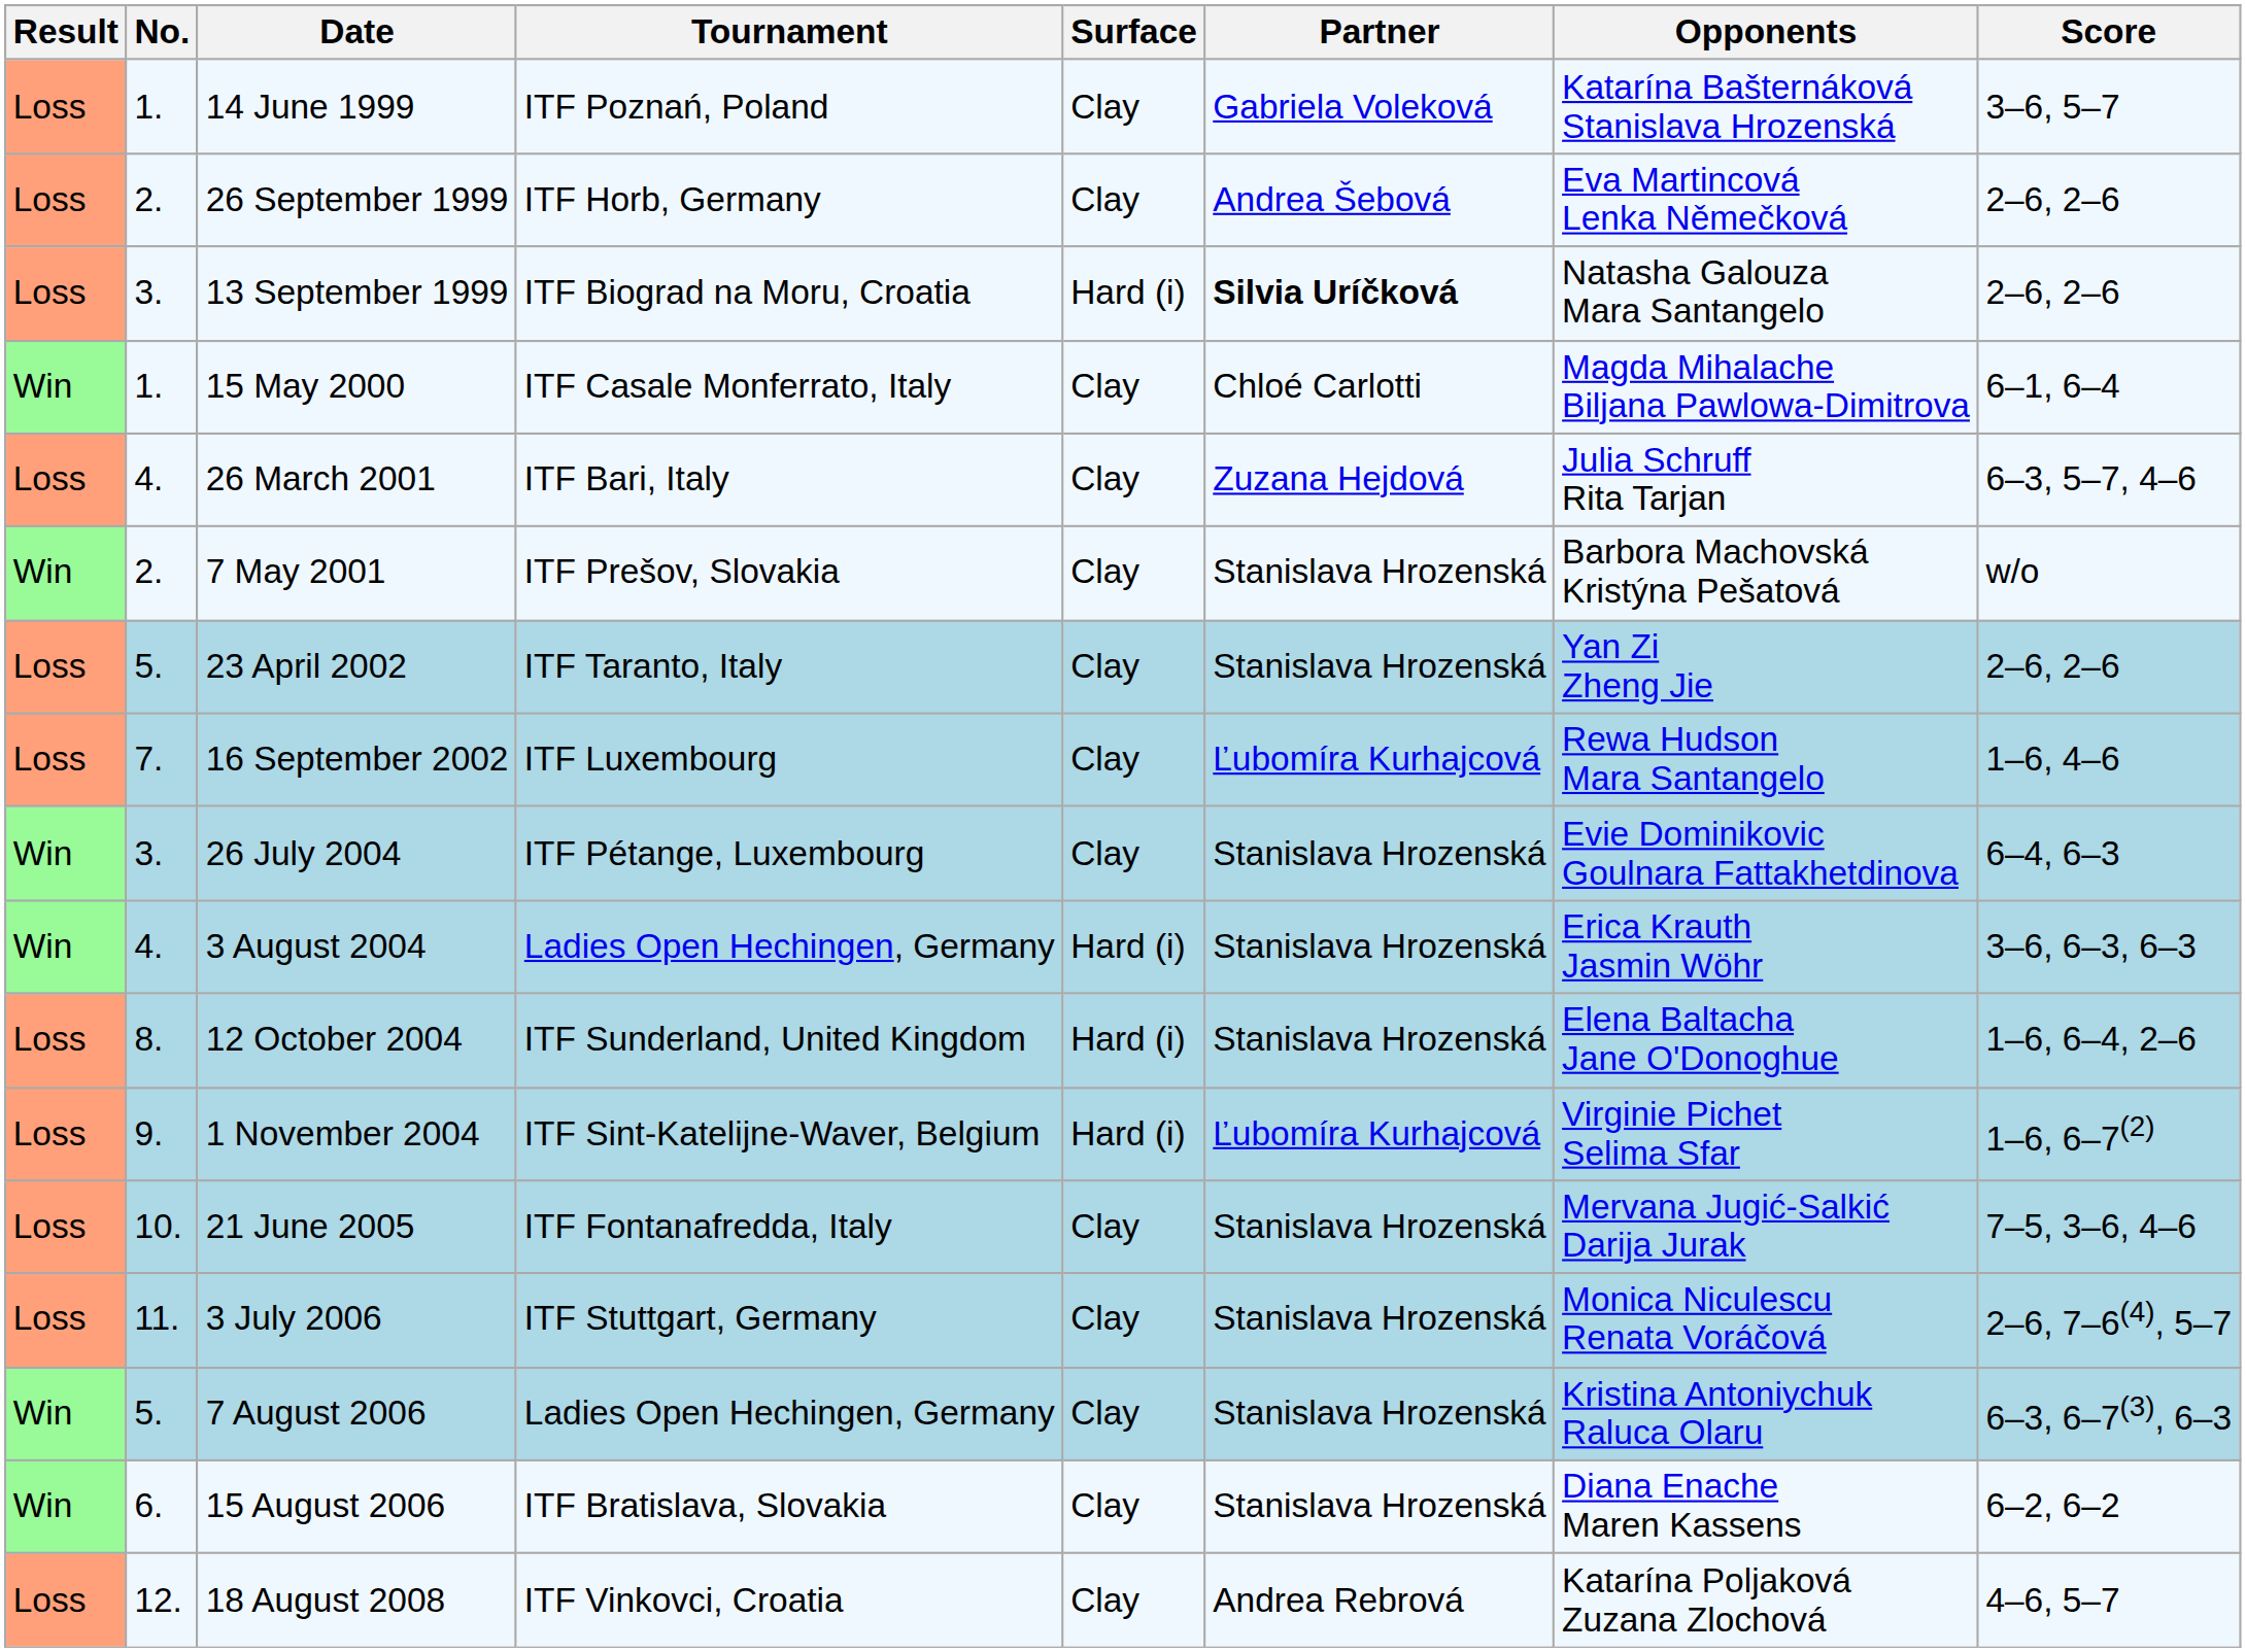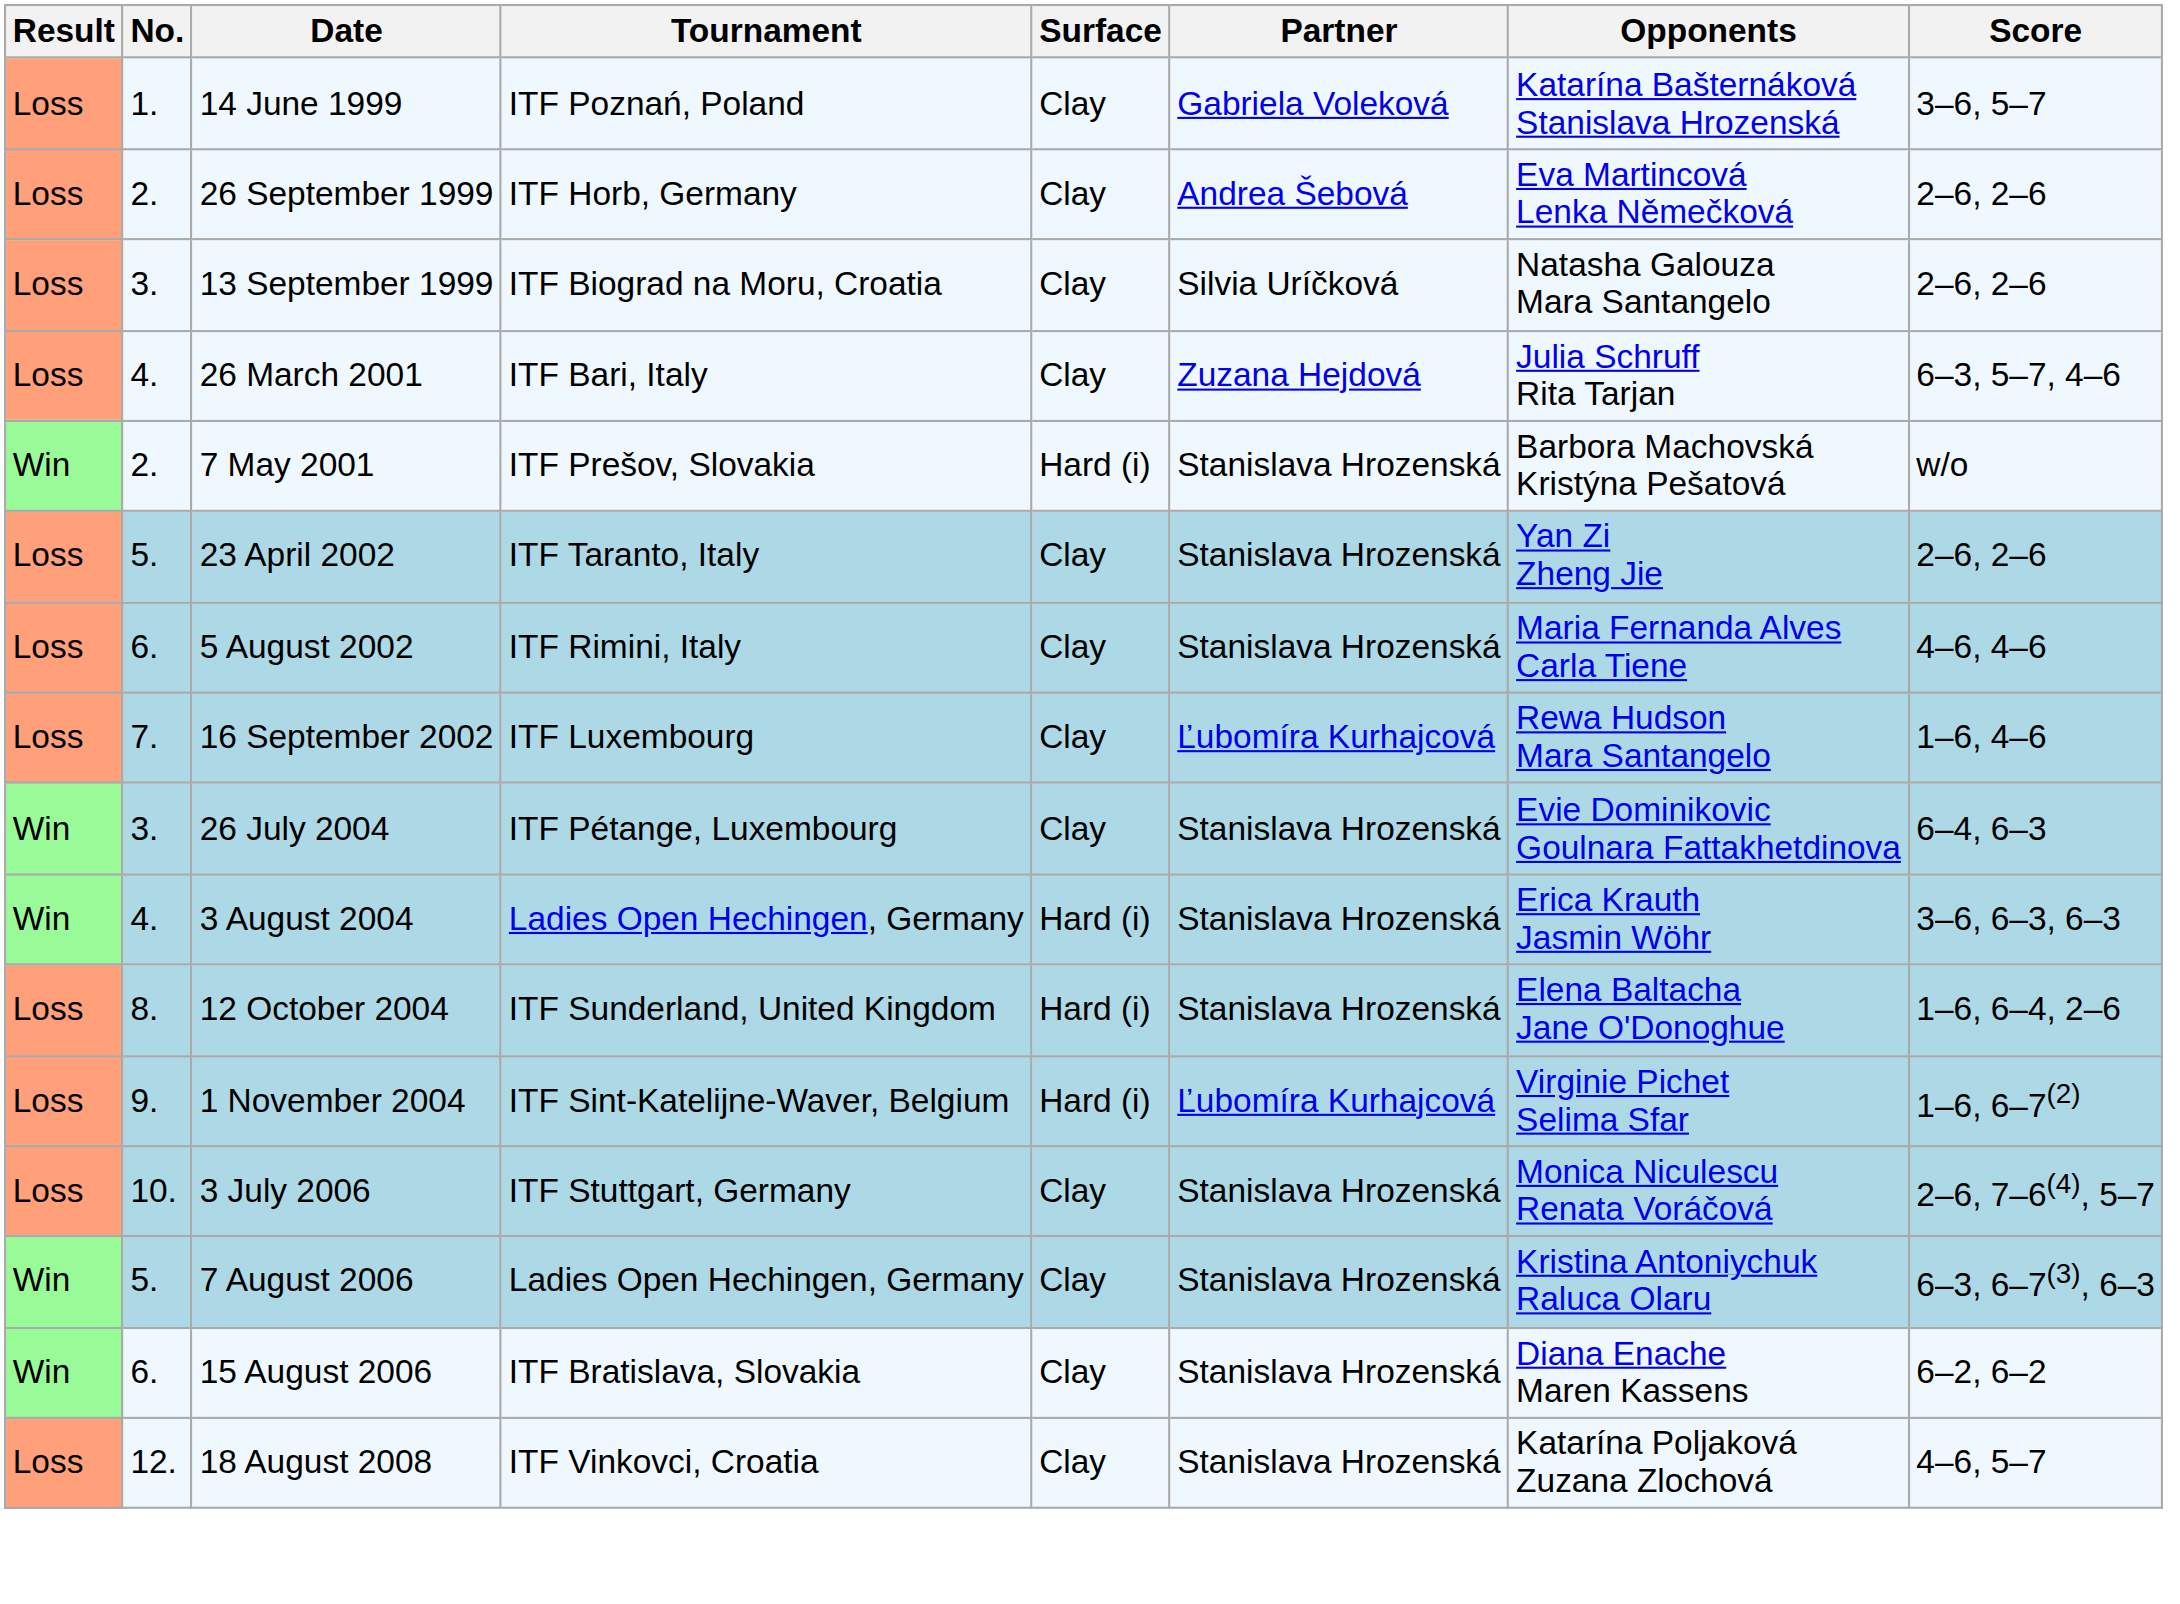13 September 1999 | Surface: Hard (i) -> Clay
13 September 1999 | Partner: bold -> normal
- row: Win | 1. | 15 May 2000 | ITF Casale Monferrato, Italy | Clay | Chloé Carlotti | Magda Mihalache Biljana Pawlowa-Dimitrova | 6–1, 6–4
7 May 2001 | Surface: Clay -> Hard (i)
+ row: Loss | 6. | 5 August 2002 | ITF Rimini, Italy | Clay | Stanislava Hrozenská | Maria Fernanda Alves Carla Tiene | 4–6, 4–6
- row: Loss | 10. | 21 June 2005 | ITF Fontanafredda, Italy | Clay | Stanislava Hrozenská | Mervana Jugić-Salkić Darija Jurak | 7–5, 3–6, 4–6
3 July 2006 | No.: 11. -> 10.
18 August 2008 | Partner: Andrea Rebrová -> Stanislava Hrozenská
